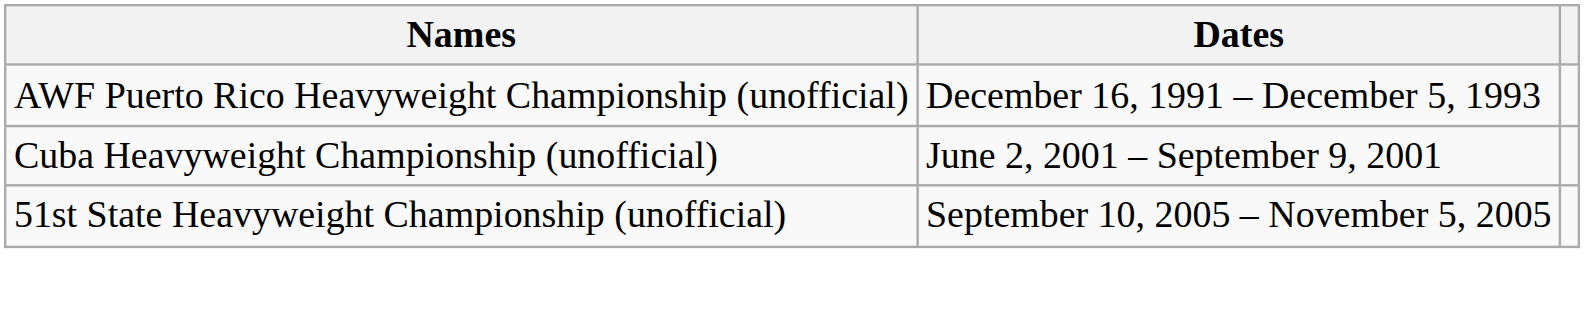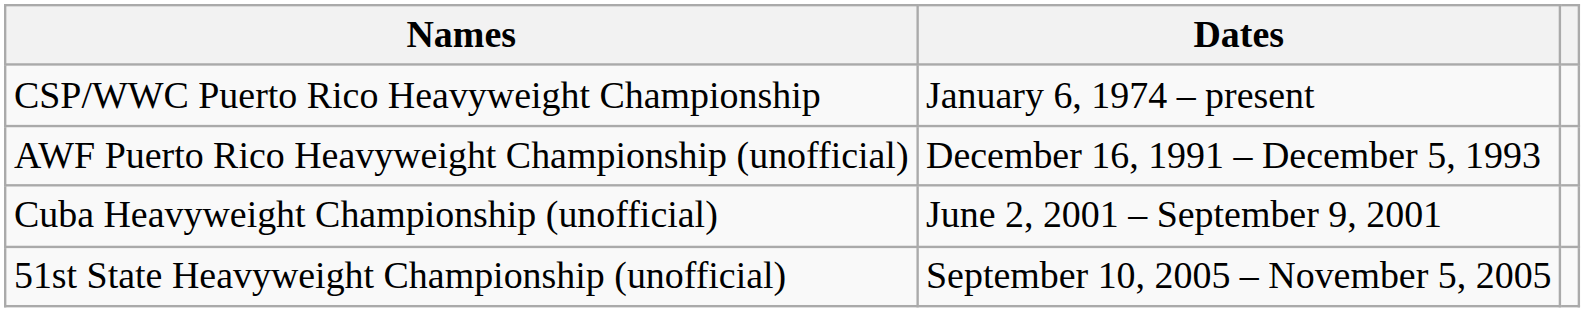+ row: CSP/WWC Puerto Rico Heavyweight Championship | January 6, 1974 – present
